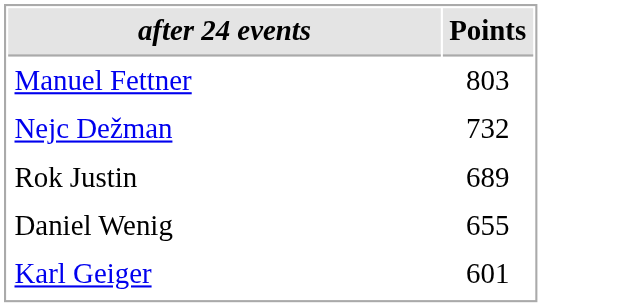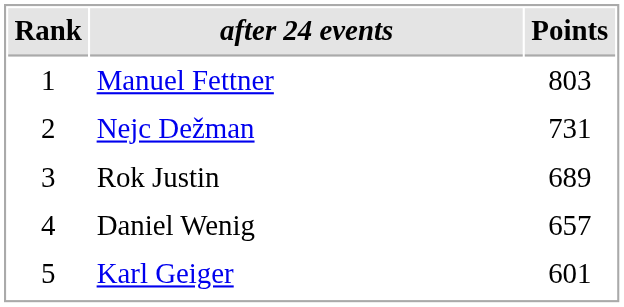+ column: Rank | 1 | 2 | 3 | 4 | 5
Nejc Dežman | Points: 732 -> 731
Daniel Wenig | Points: 655 -> 657
